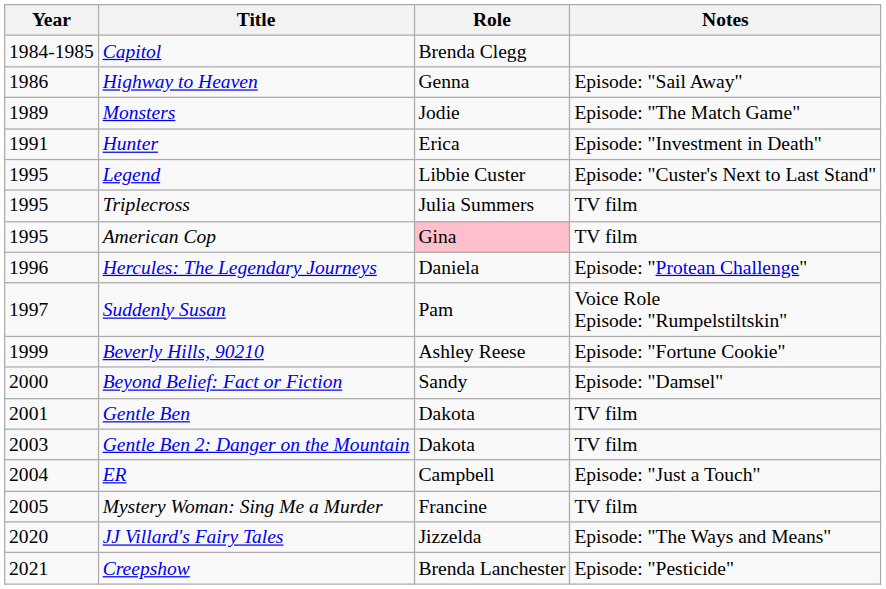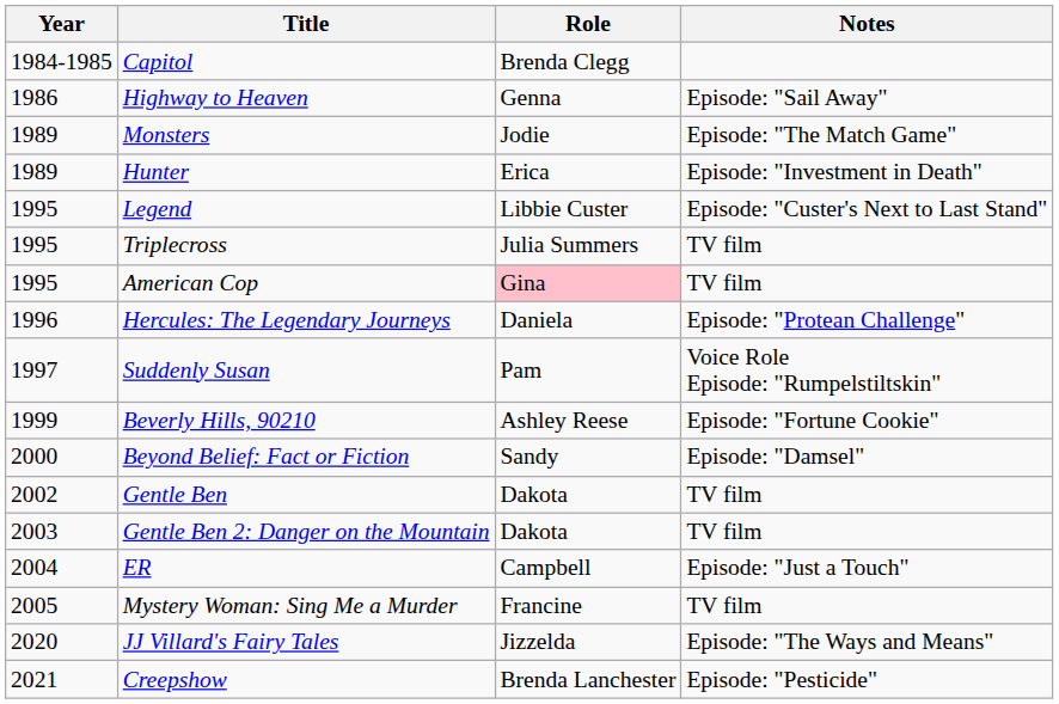Hunter | Year: 1991 -> 1989
Gentle Ben | Year: 2001 -> 2002
